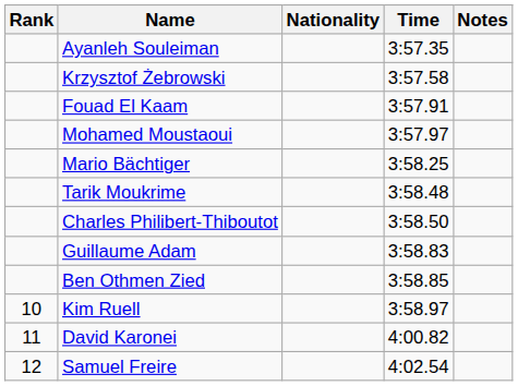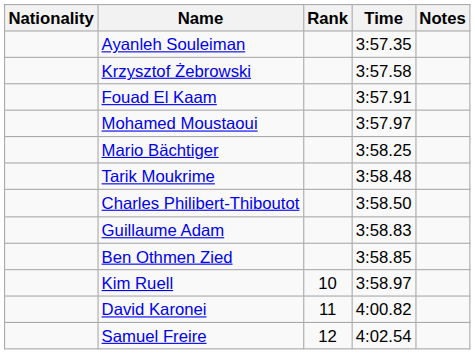columns swapped: Rank <-> Nationality
